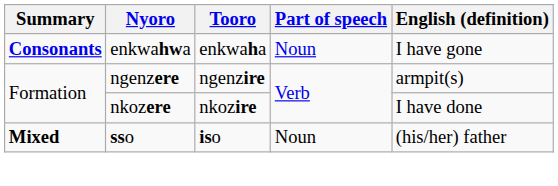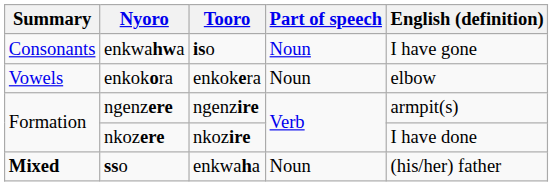enkwahwa | Summary: bold -> normal
enkwahwa | Tooro: enkwaha -> iso
+ row: Vowels | enkokora | enkokera | Noun | elbow
sso | Tooro: iso -> enkwaha
